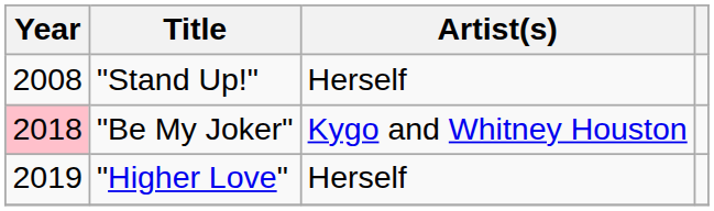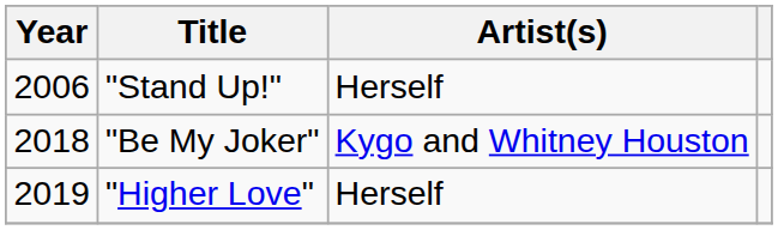"Stand Up!" | Year: 2008 -> 2006
"Be My Joker" | Year: pink background -> no background
